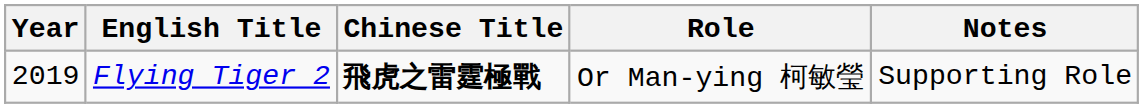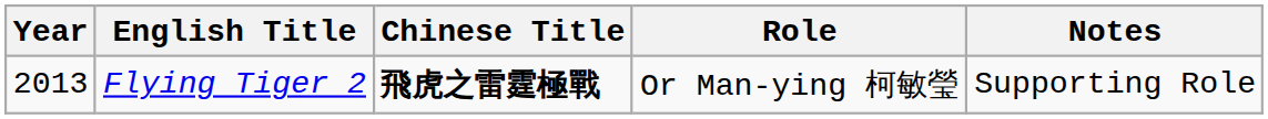Flying Tiger 2 | Year: 2019 -> 2013
